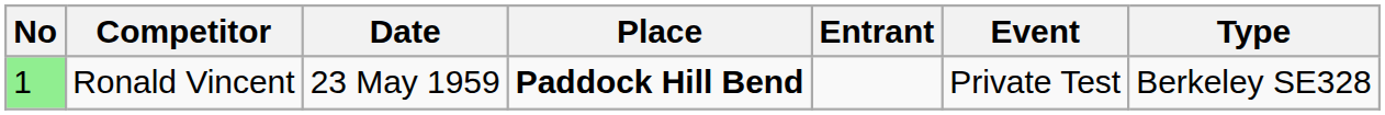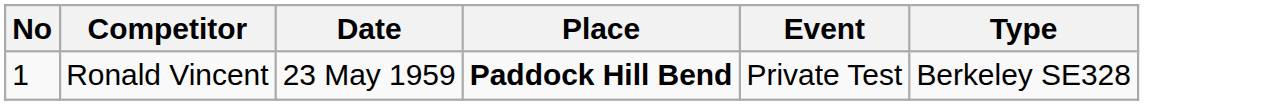- column: Entrant
Ronald Vincent | No: lightgreen background -> no background
